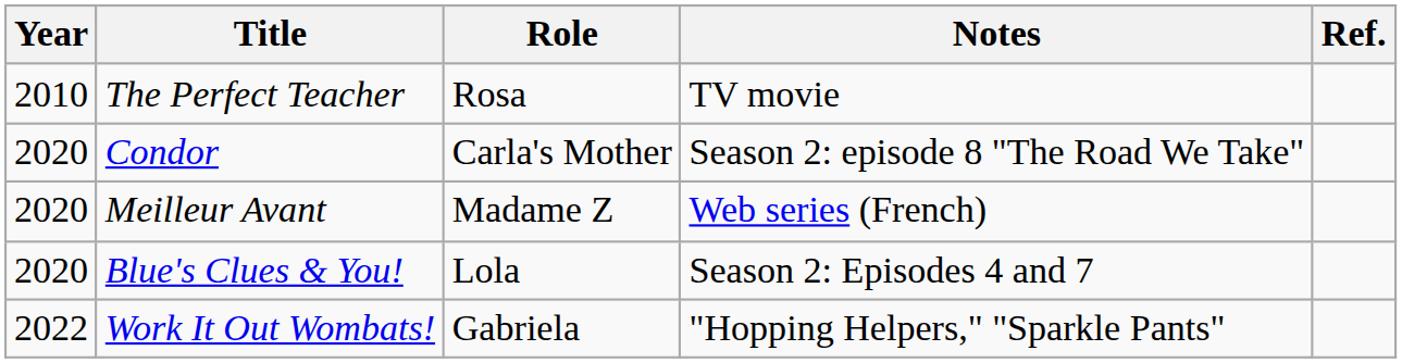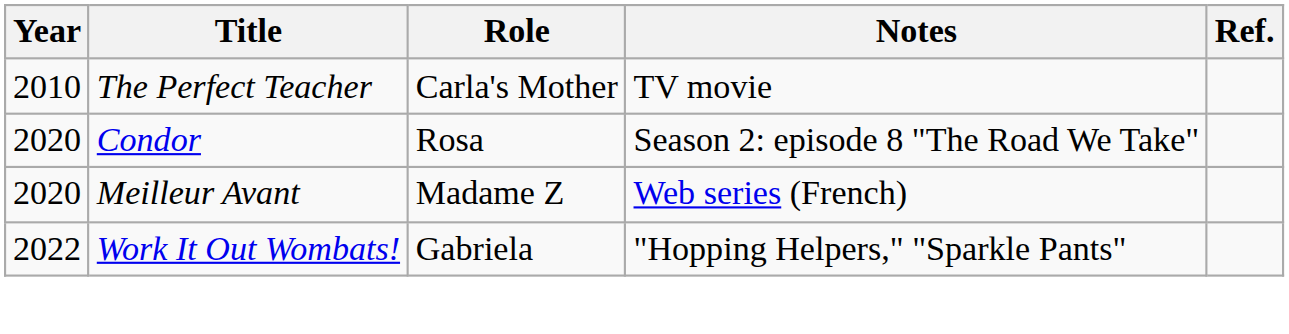The Perfect Teacher | Role: Rosa -> Carla's Mother
Condor | Role: Carla's Mother -> Rosa
- row: 2020 | Blue's Clues & You! | Lola | Season 2: Episodes 4 and 7
